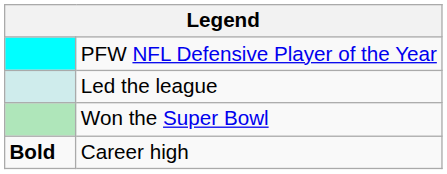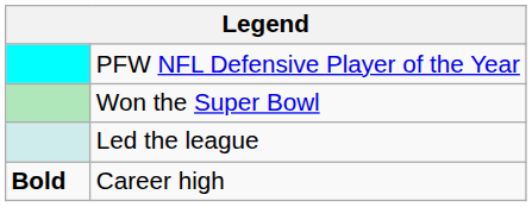rows swapped: Won the Super Bowl <-> Led the league
